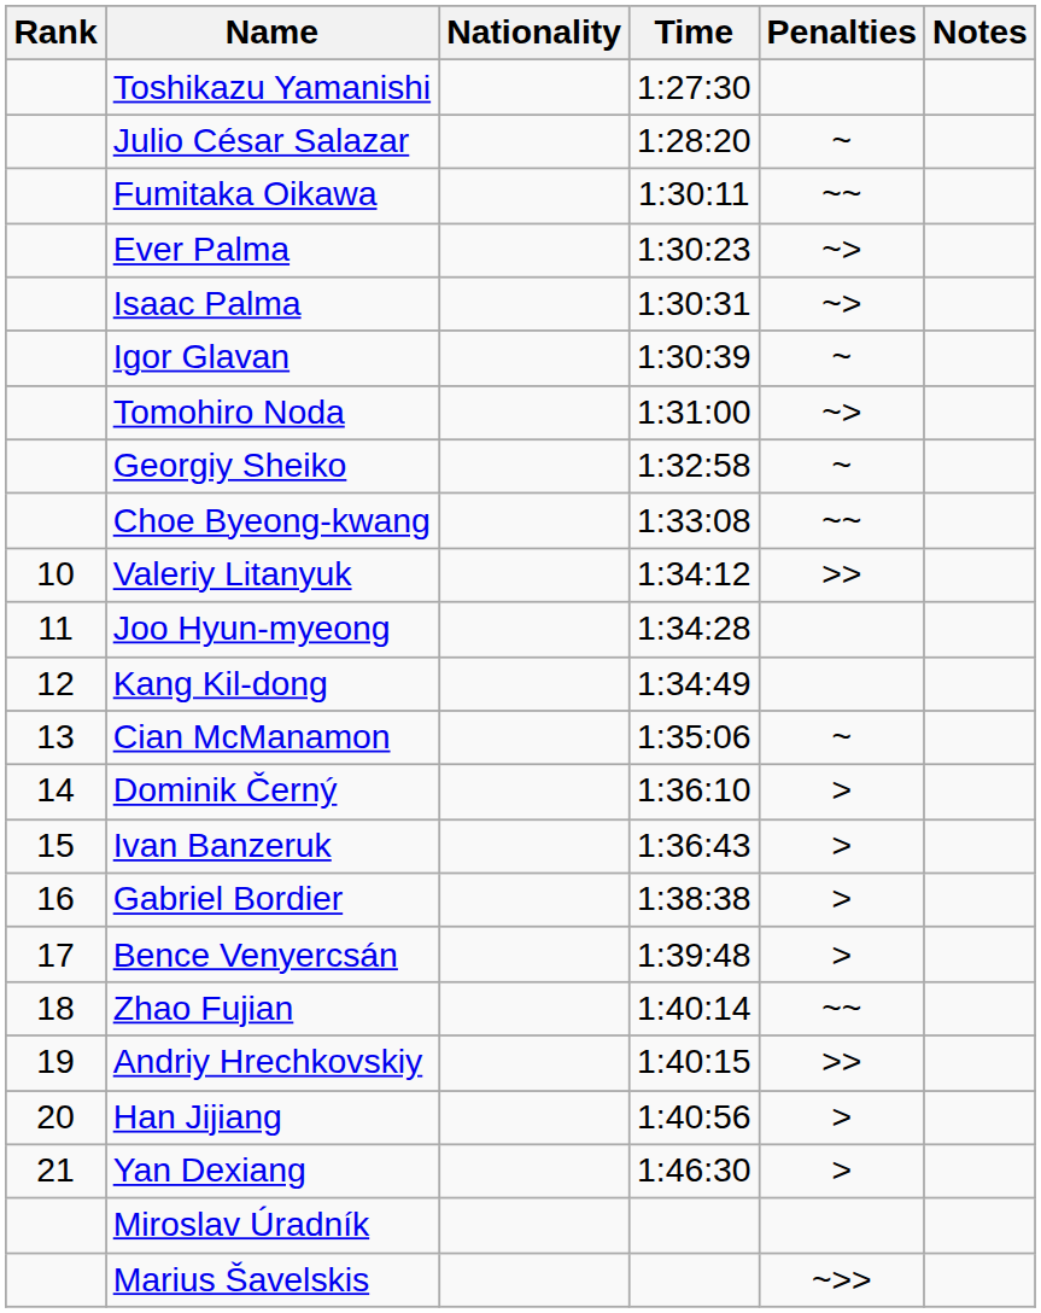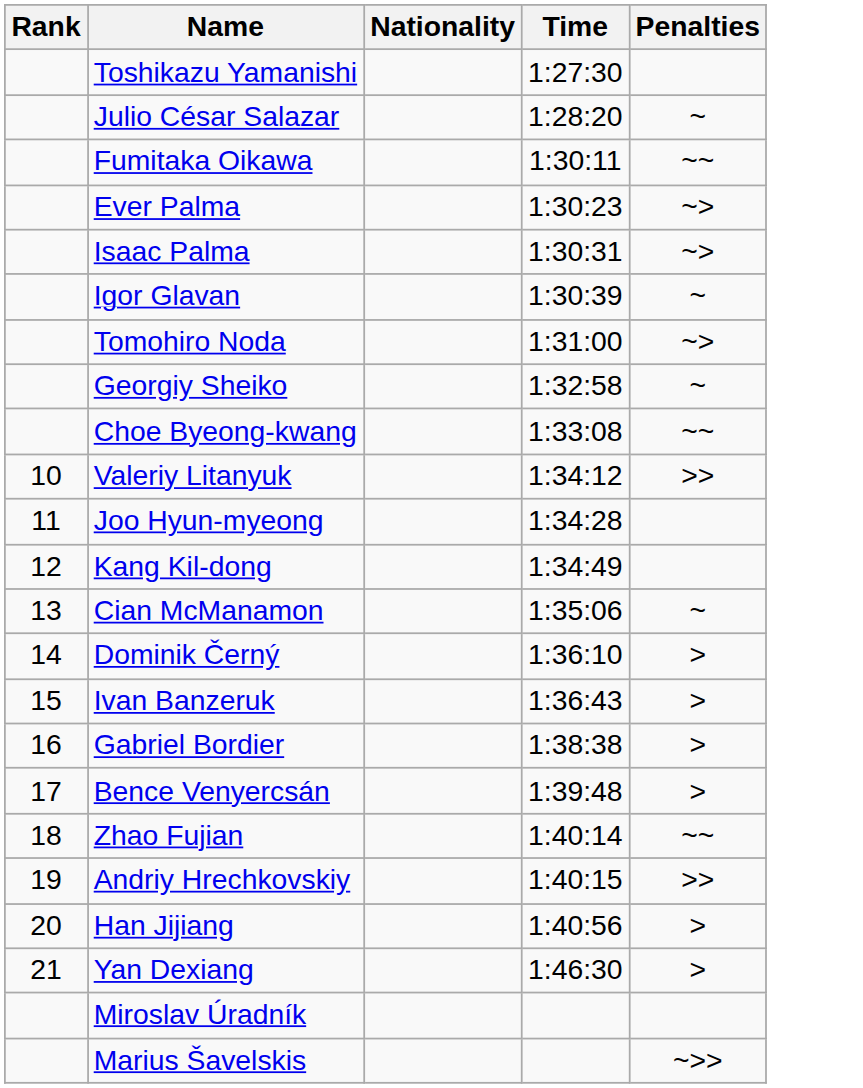- column: Notes
